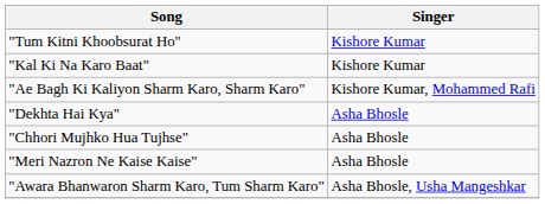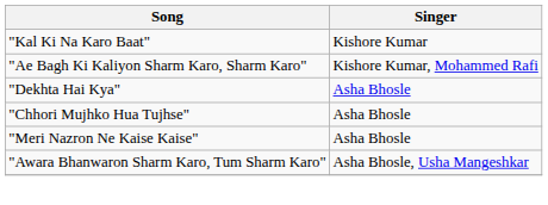- row: "Tum Kitni Khoobsurat Ho" | Kishore Kumar
